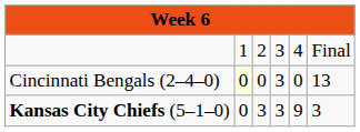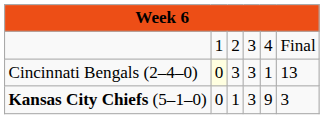Cincinnati Bengals (2–4–0) | column 3: 0 -> 3
Cincinnati Bengals (2–4–0) | column 5: 0 -> 1
Kansas City Chiefs (5–1–0) | column 3: 3 -> 1
